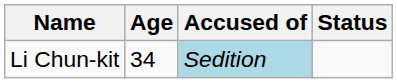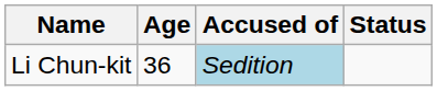Li Chun-kit | Age: 34 -> 36
